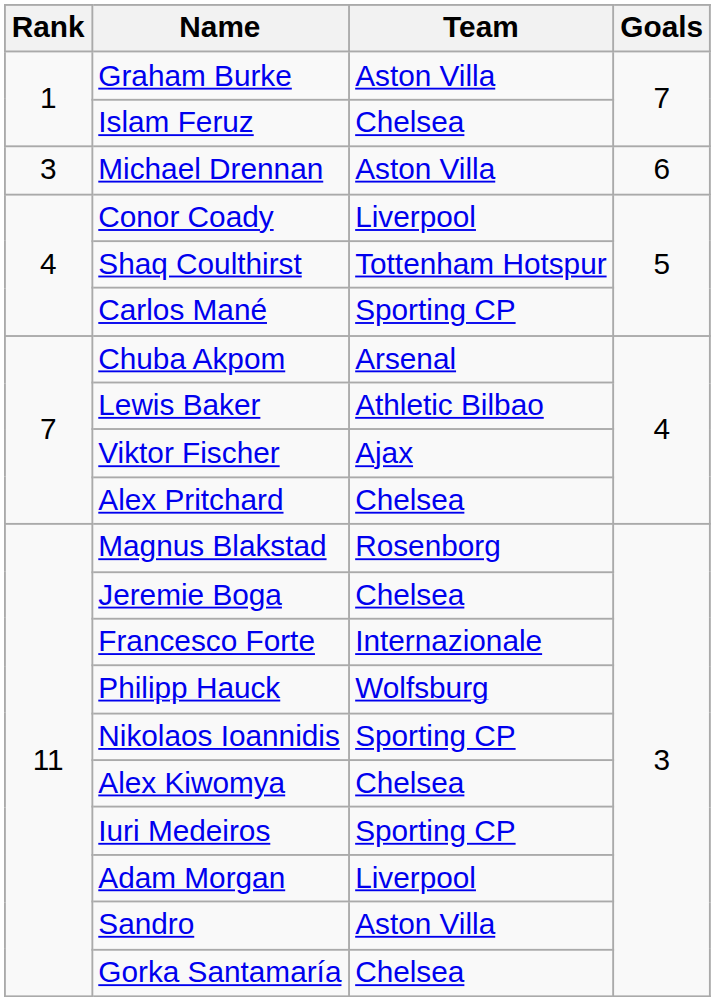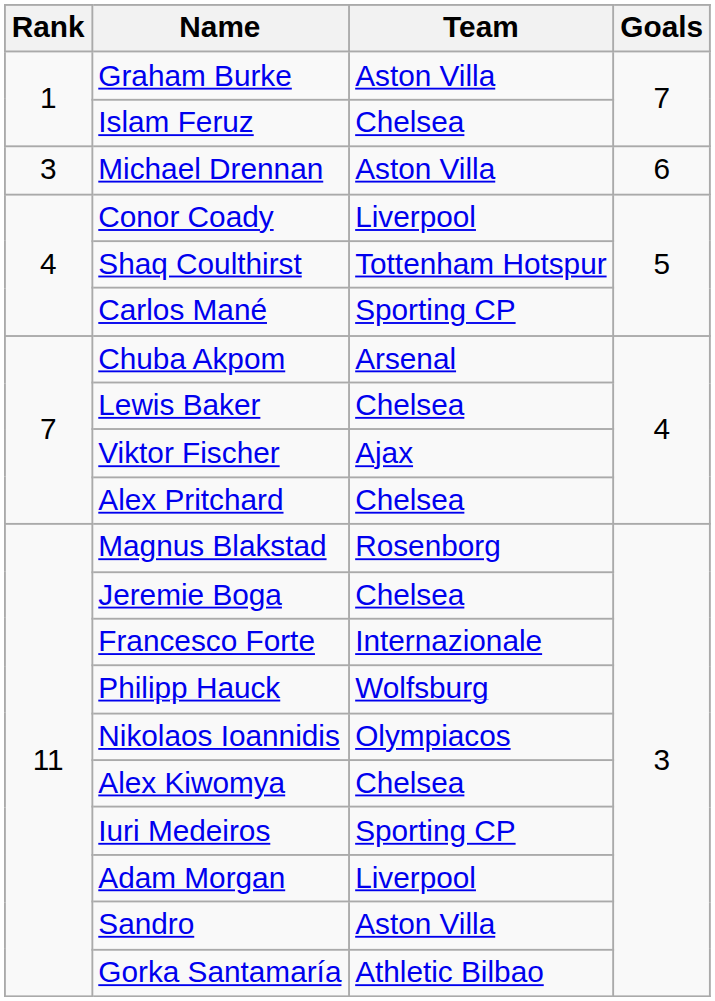Lewis Baker | Team: Athletic Bilbao -> Chelsea
Nikolaos Ioannidis | Team: Sporting CP -> Olympiacos
Gorka Santamaría | Team: Chelsea -> Athletic Bilbao
